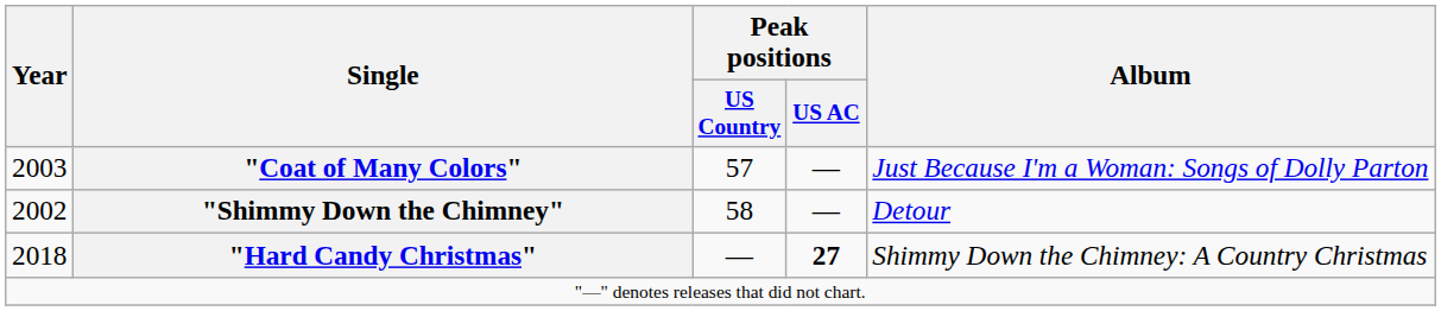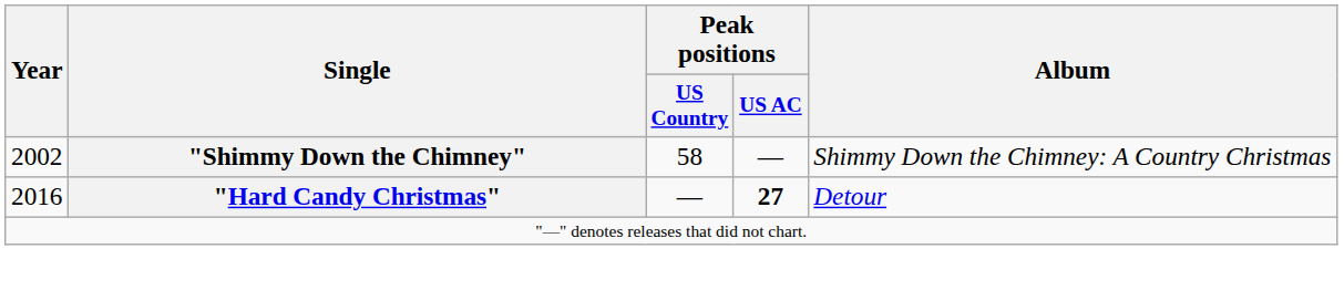- row: 2003 | "Coat of Many Colors" | 57 | — | Just Because I'm a Woman: Songs of Dolly Parton
"Shimmy Down the Chimney" | Album: Detour -> Shimmy Down the Chimney: A Country Christmas
"Hard Candy Christmas" | Year: 2018 -> 2016
"Hard Candy Christmas" | Album: Shimmy Down the Chimney: A Country Christmas -> Detour
